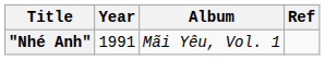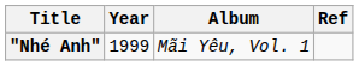"Nhé Anh" | Year: 1991 -> 1999
